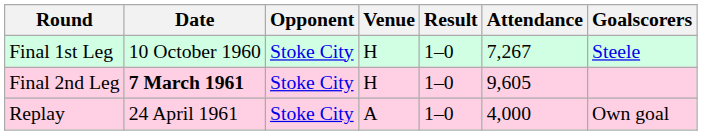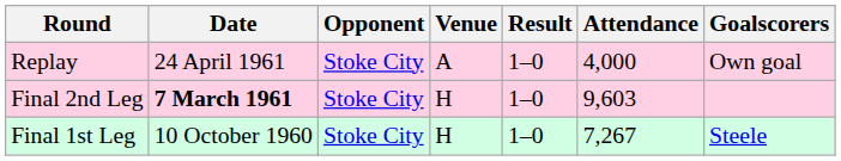rows swapped: Final 1st Leg <-> Replay
Final 2nd Leg | Attendance: 9,605 -> 9,603
